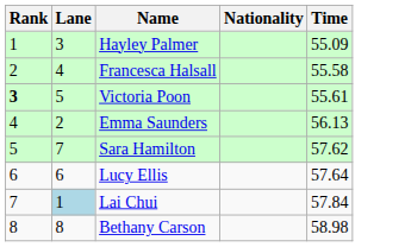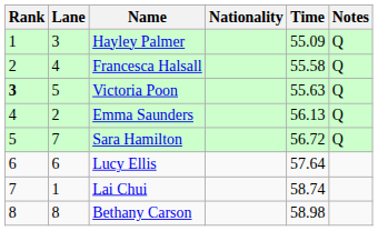+ column: Notes | Q | Q | Q | Q | Q
Victoria Poon | Time: 55.61 -> 55.63
Sara Hamilton | Time: 57.62 -> 56.72
Lai Chui | Lane: lightblue background -> no background
Lai Chui | Time: 57.84 -> 58.74
